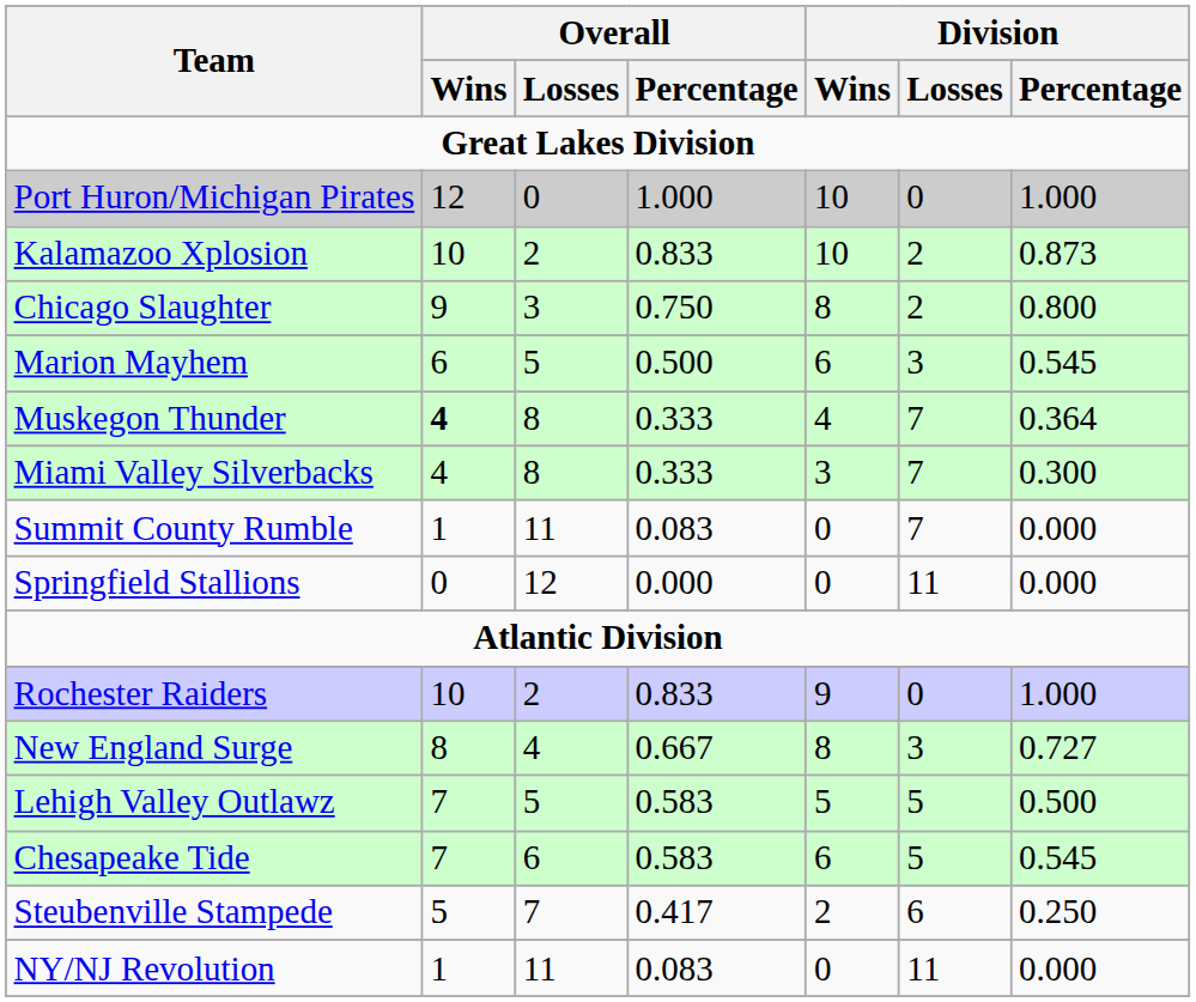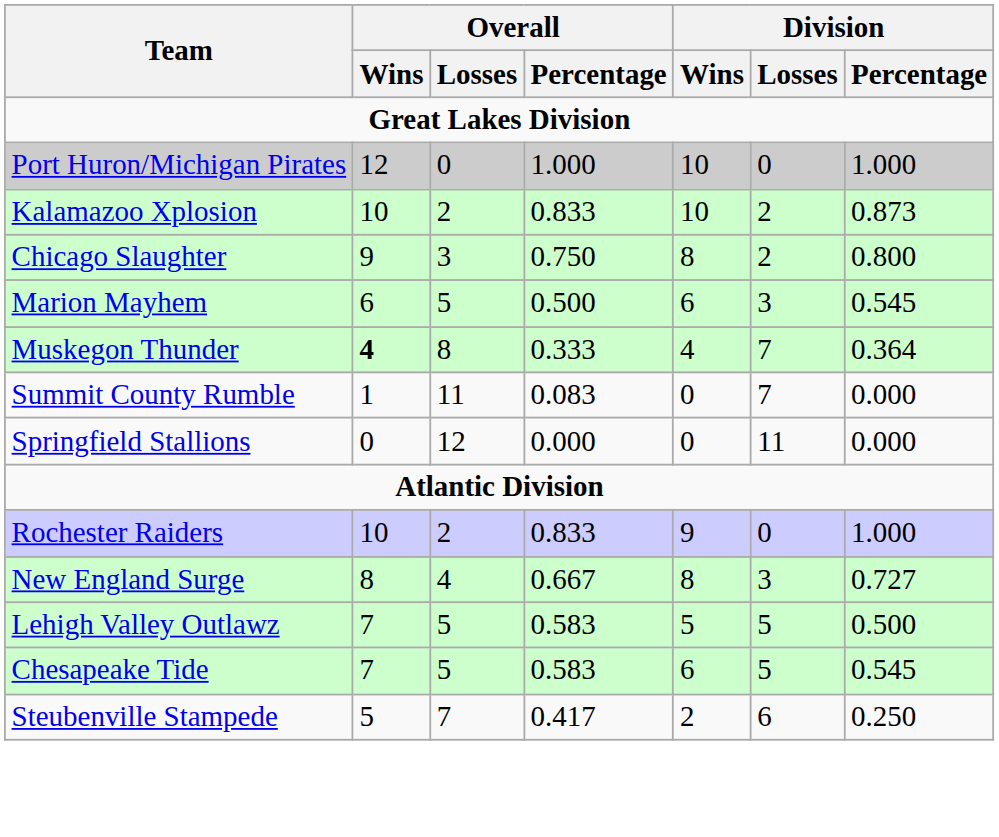- row: Miami Valley Silverbacks | 4 | 8 | 0.333 | 3 | 7 | 0.300
Chesapeake Tide | Overall / Losses: 6 -> 5
- row: NY/NJ Revolution | 1 | 11 | 0.083 | 0 | 11 | 0.000
